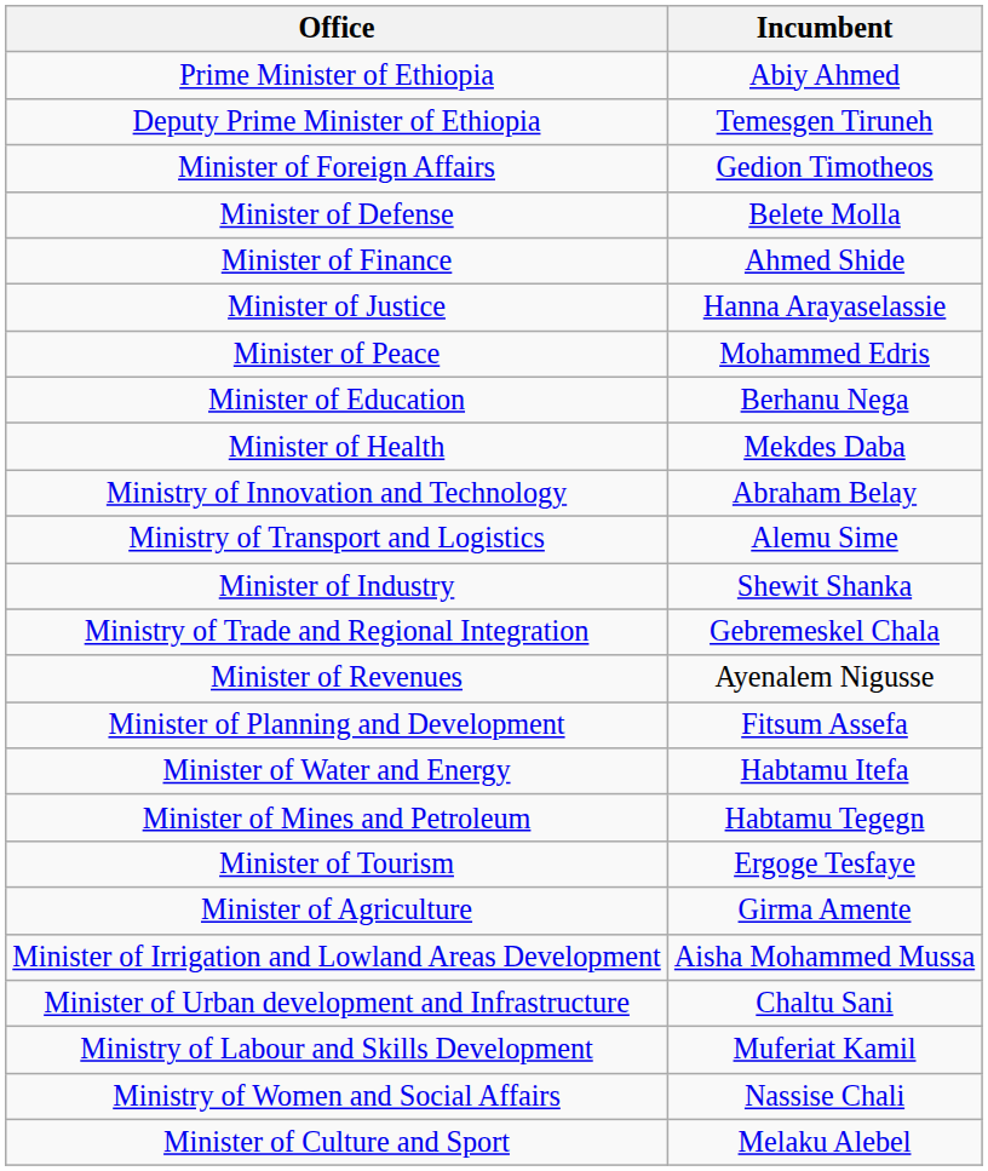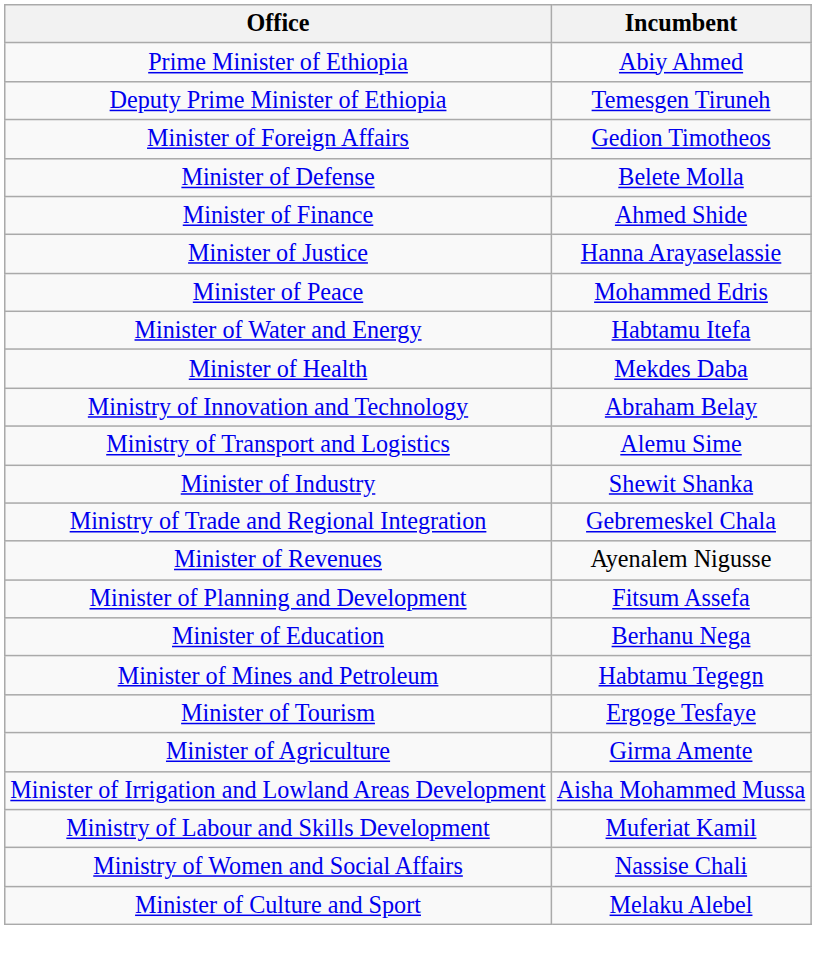rows swapped: Minister of Education <-> Minister of Water and Energy
- row: Minister of Urban development and Infrastructure | Chaltu Sani
